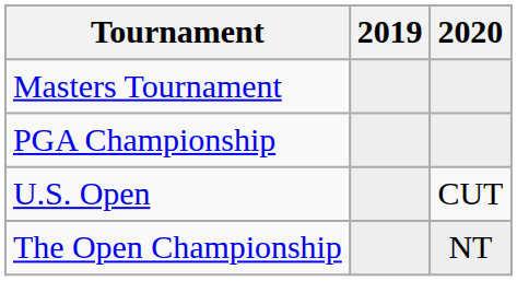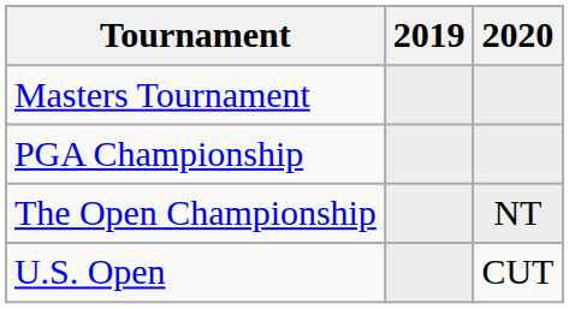rows swapped: U.S. Open <-> The Open Championship
